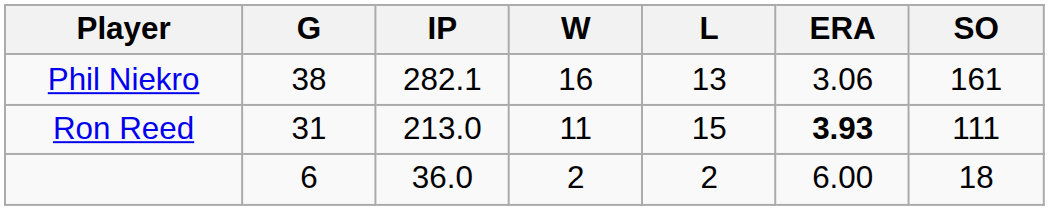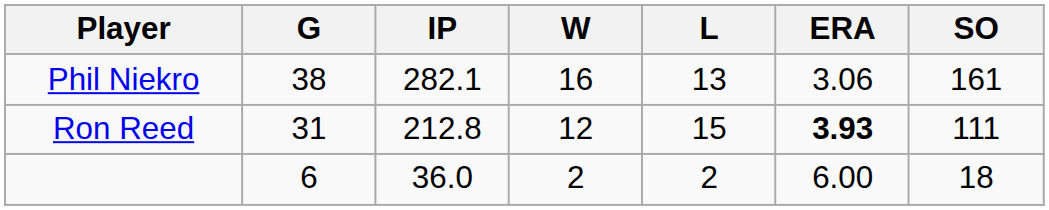Ron Reed | IP: 213.0 -> 212.8
Ron Reed | W: 11 -> 12
